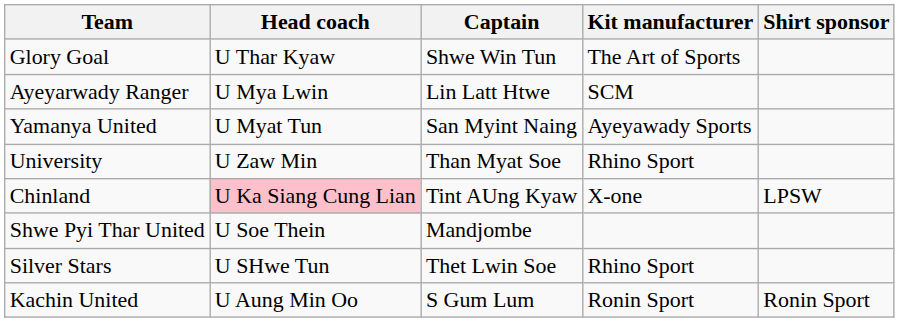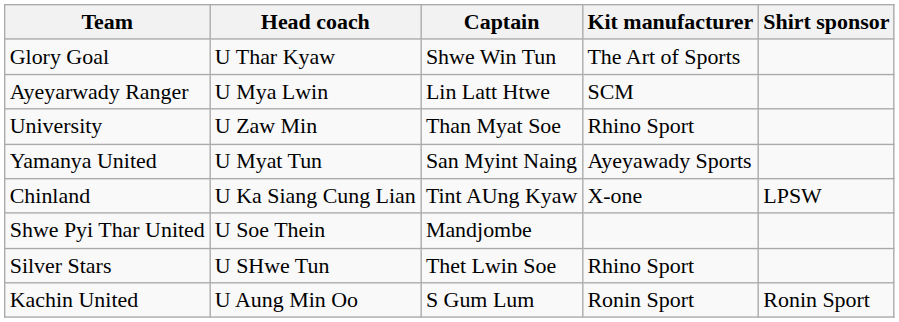rows swapped: University <-> Yamanya United
Chinland | Head coach: pink background -> no background
